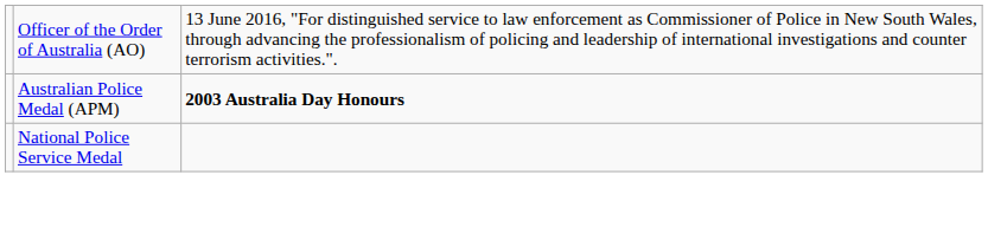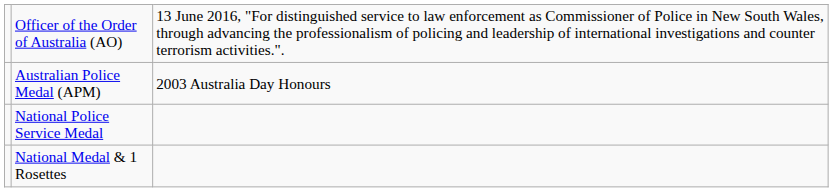Australian Police Medal (APM) | column 3: bold -> normal
+ row: National Medal & 1 Rosettes
